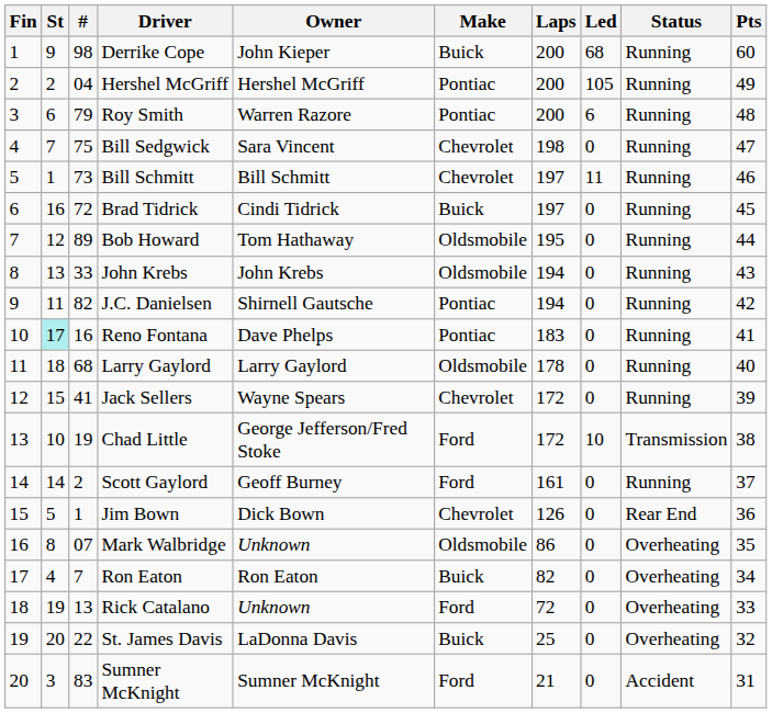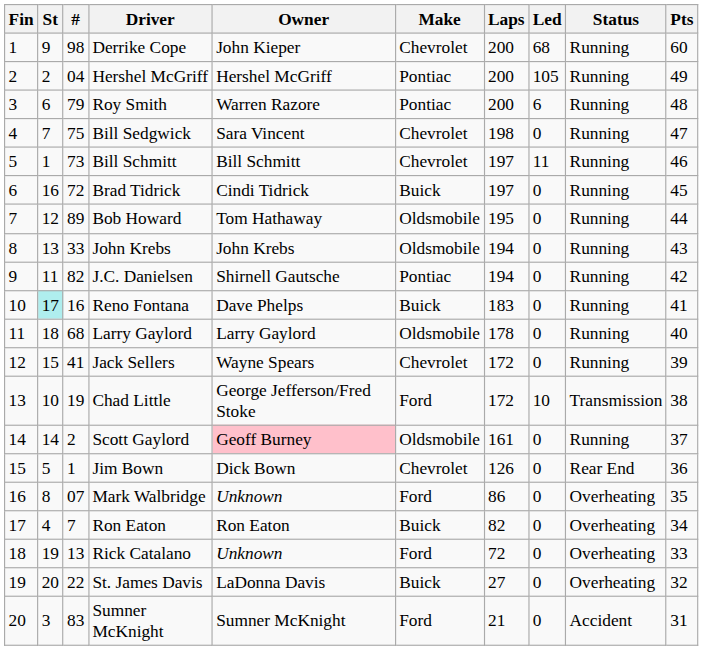Derrike Cope | Make: Buick -> Chevrolet
Reno Fontana | Make: Pontiac -> Buick
Scott Gaylord | Owner: no background -> pink background
Scott Gaylord | Make: Ford -> Oldsmobile
Mark Walbridge | Make: Oldsmobile -> Ford
St. James Davis | Laps: 25 -> 27
